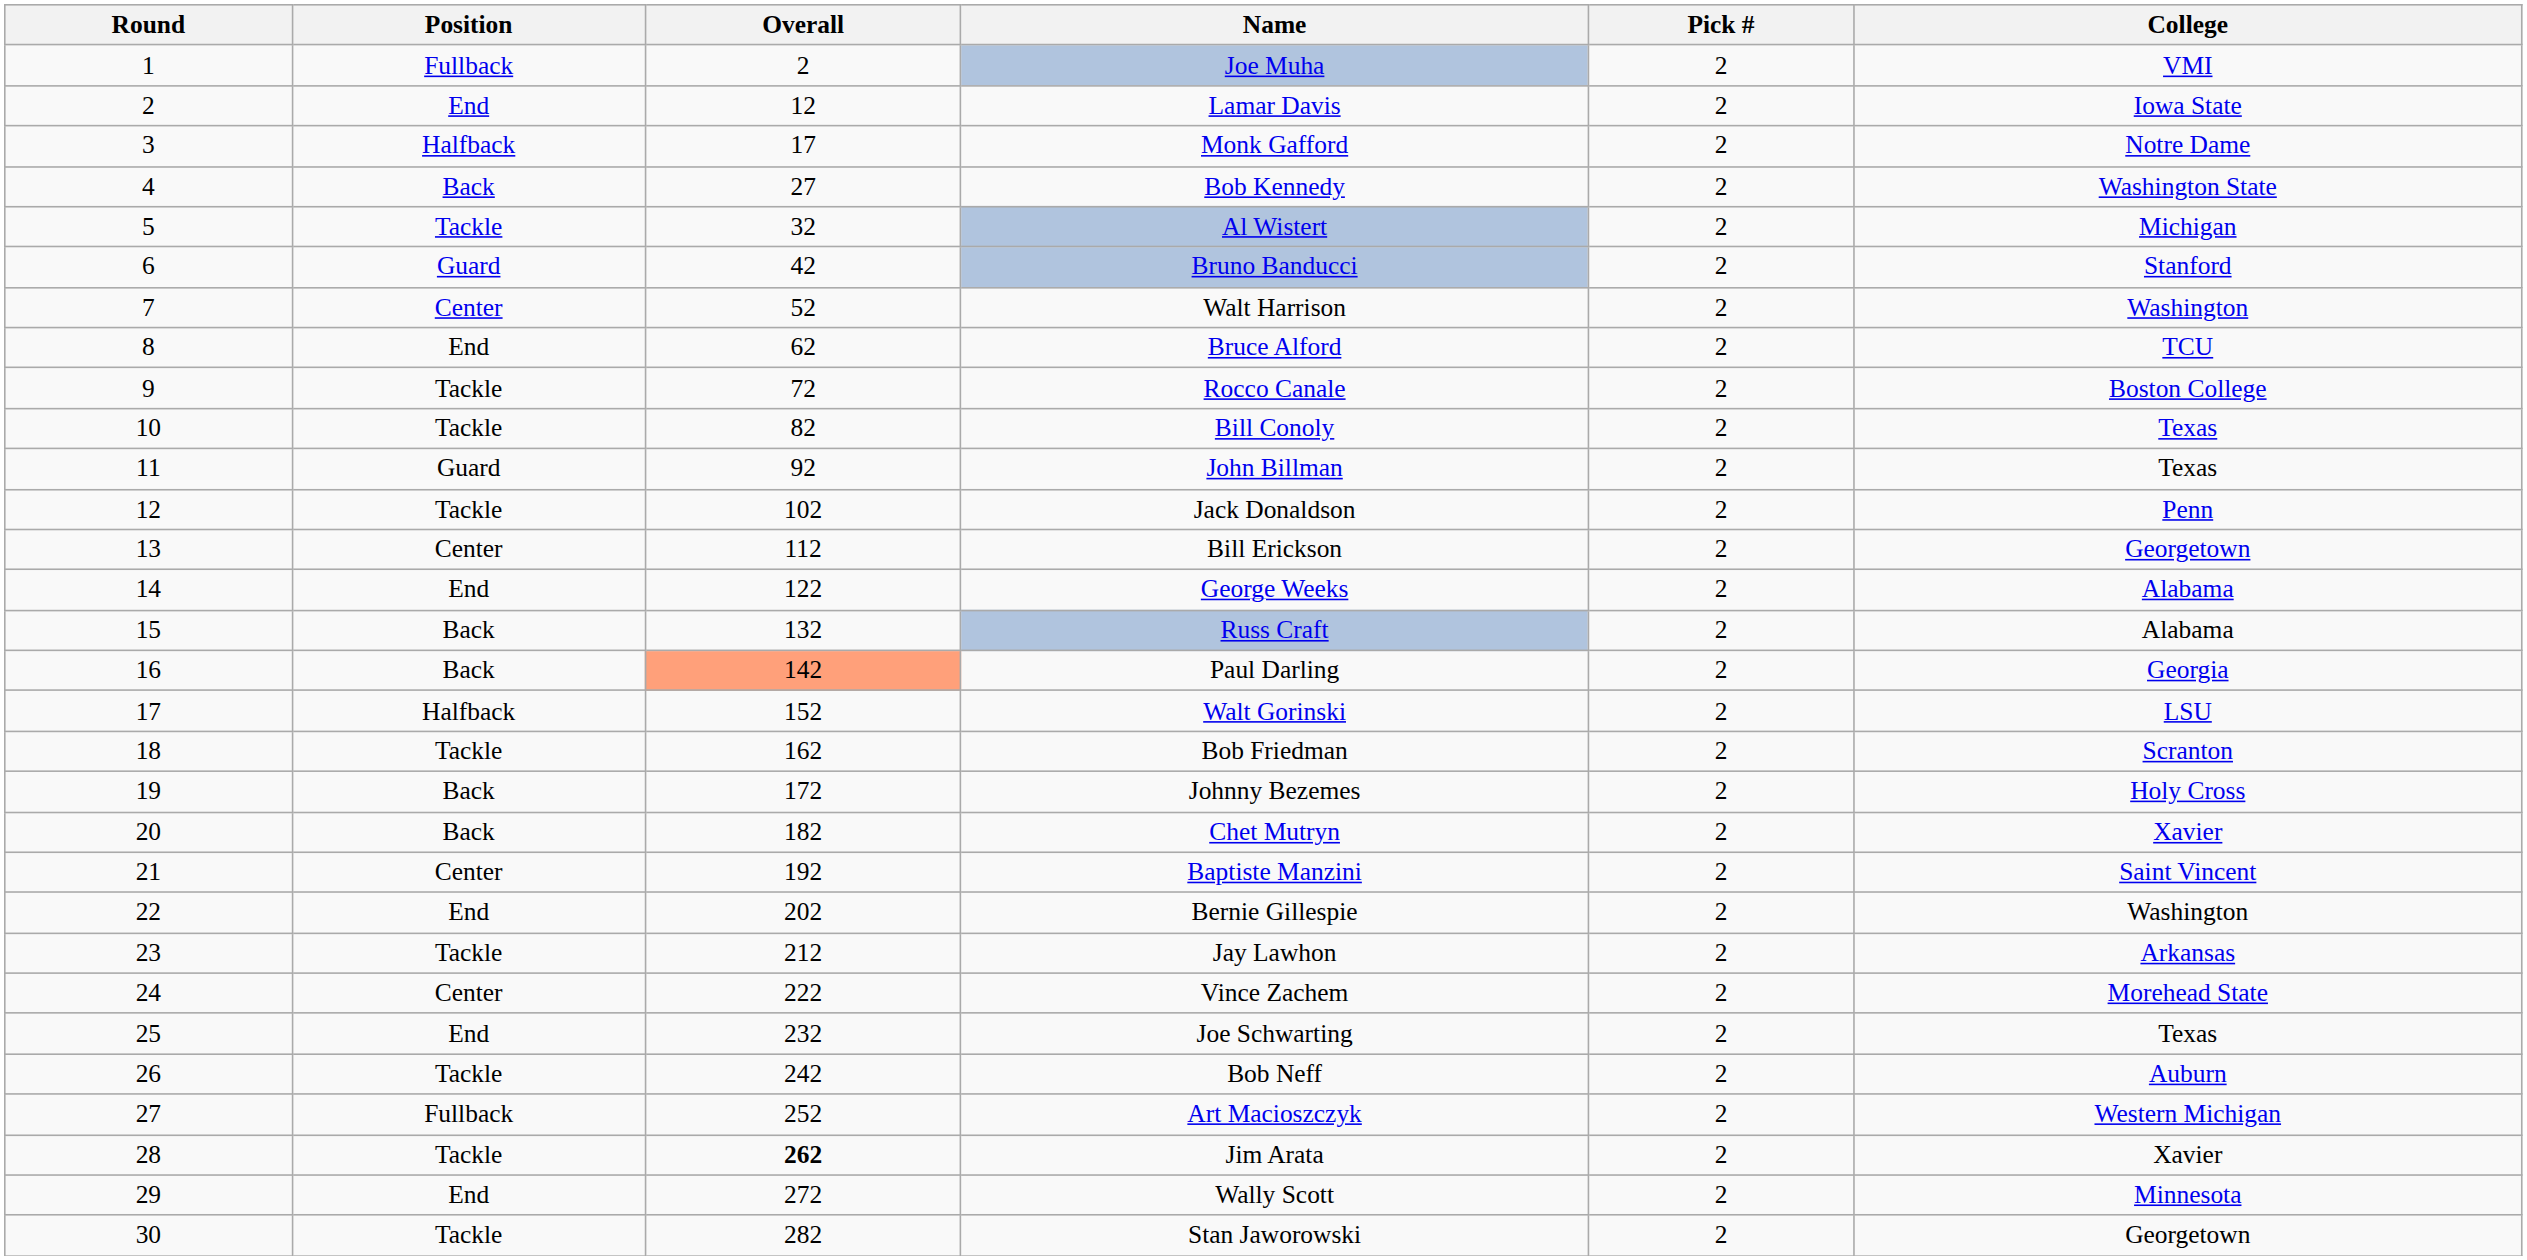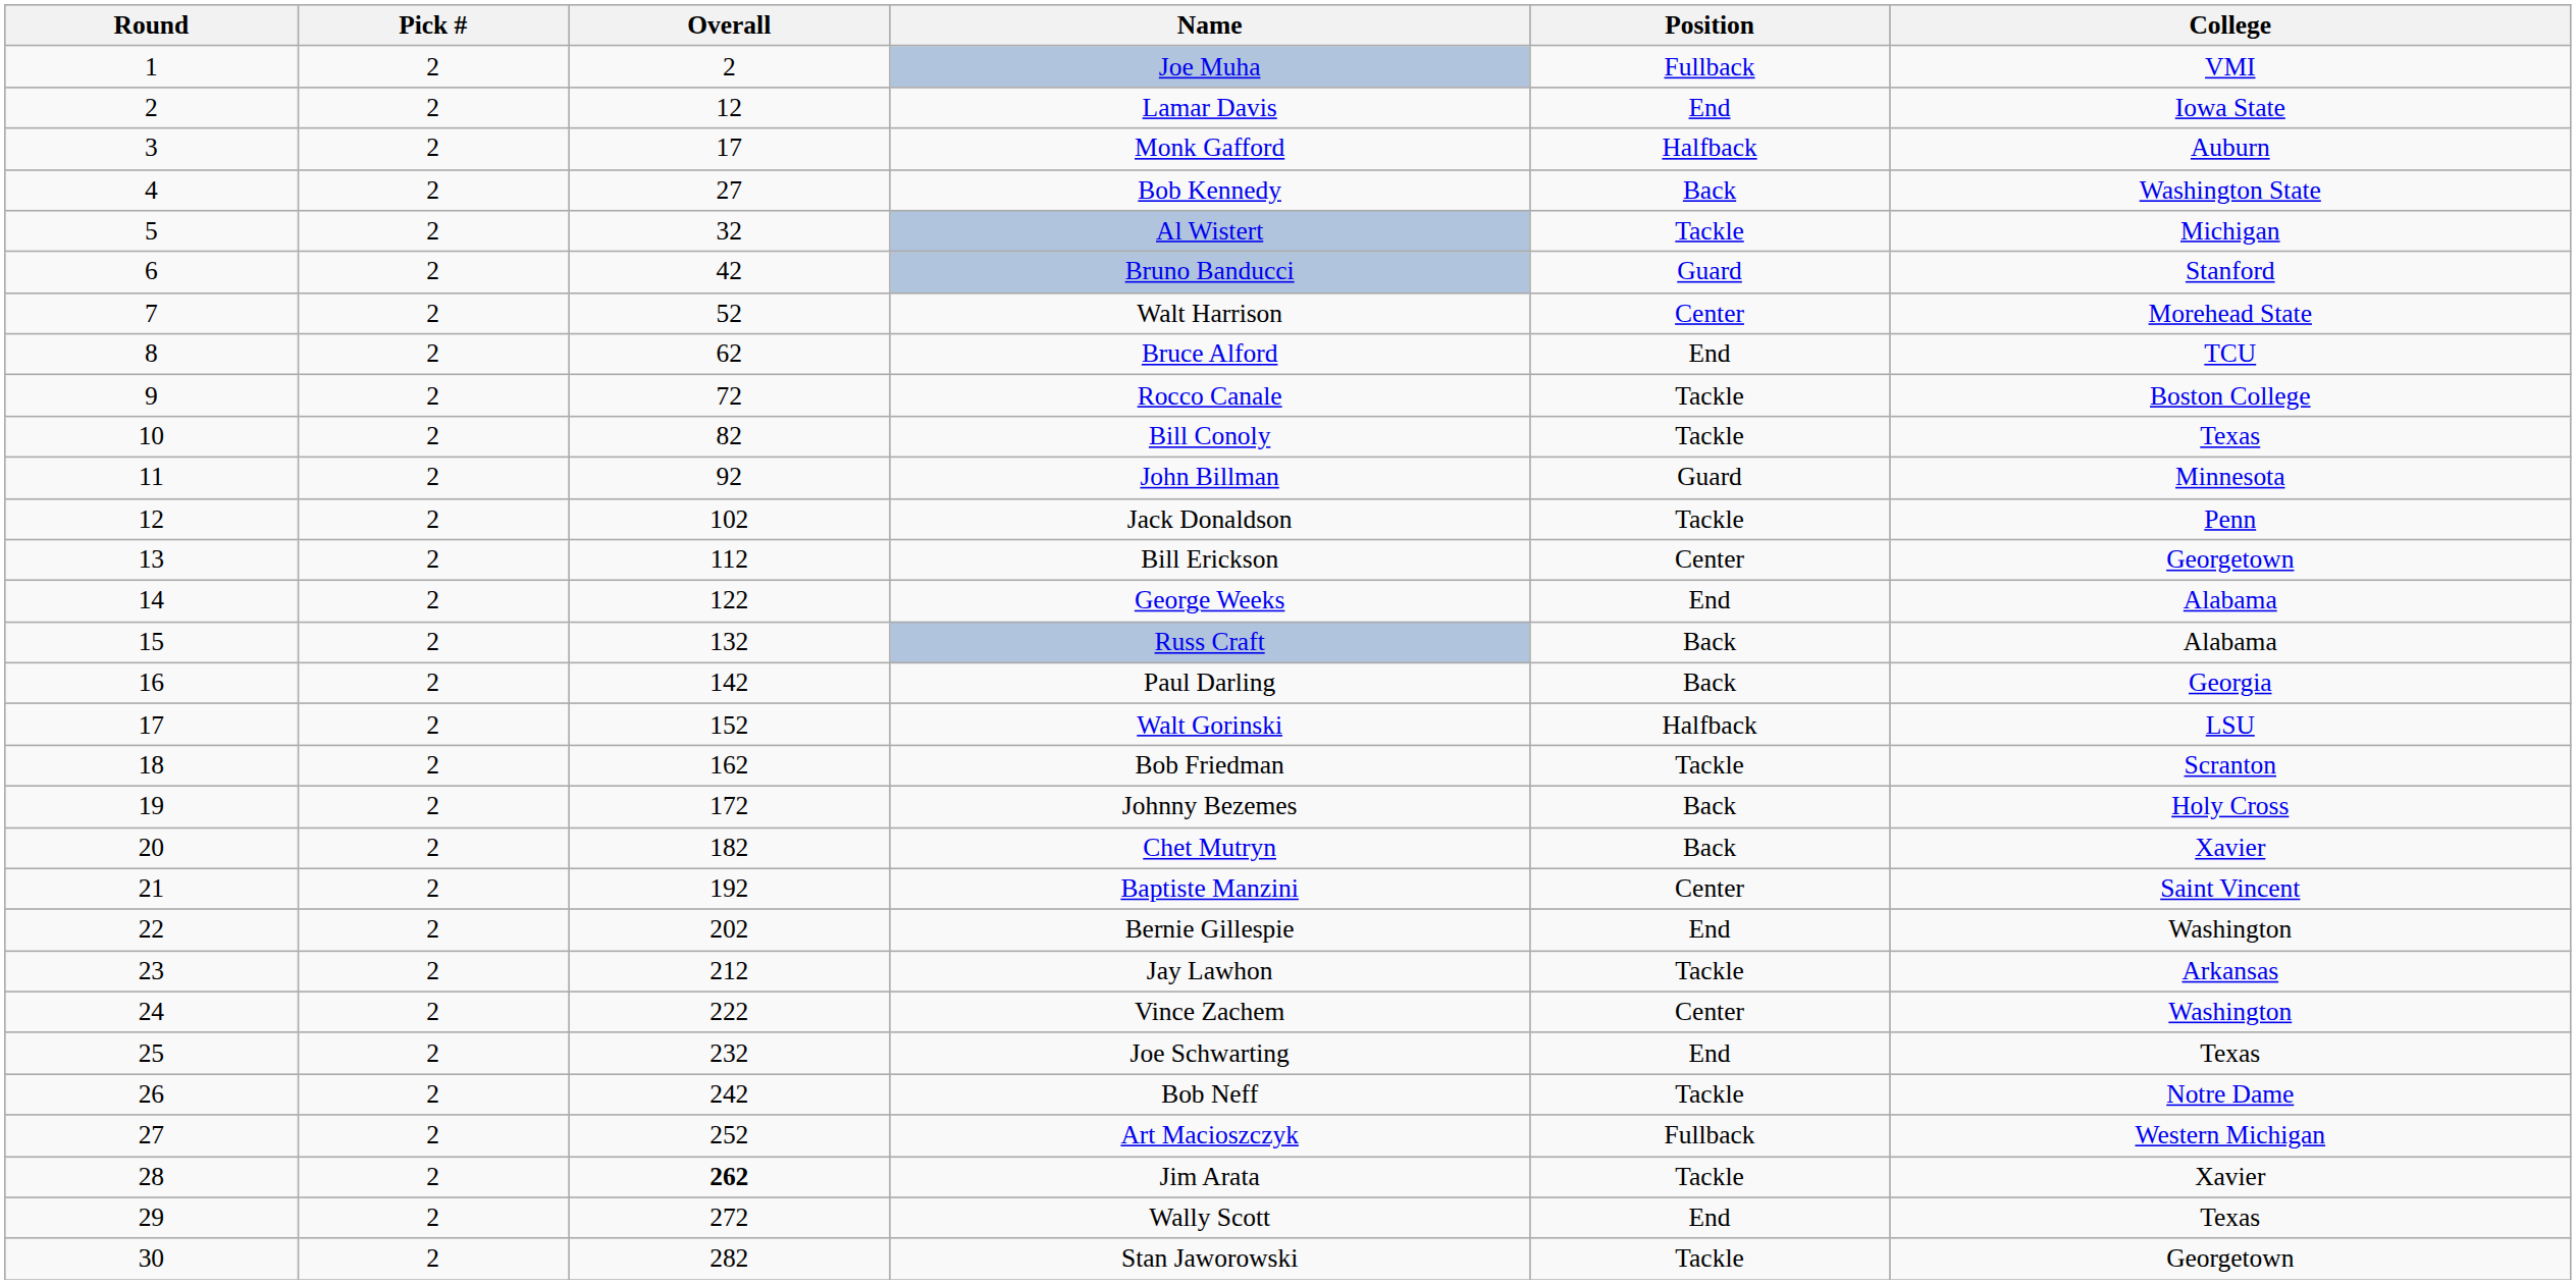columns swapped: Pick # <-> Position
Monk Gafford | College: Notre Dame -> Auburn
Walt Harrison | College: Washington -> Morehead State
John Billman | College: Texas -> Minnesota
Paul Darling | Overall: lightsalmon background -> no background
Vince Zachem | College: Morehead State -> Washington
Bob Neff | College: Auburn -> Notre Dame
Wally Scott | College: Minnesota -> Texas
